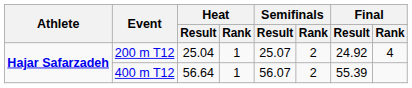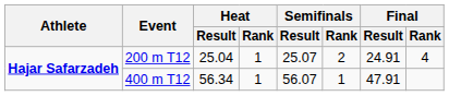200 m T12 | Final / Result: 24.92 -> 24.91
400 m T12 | Heat / Result: 56.64 -> 56.34
400 m T12 | Semifinals / Rank: 2 -> 1
400 m T12 | Final / Result: 55.39 -> 47.91
